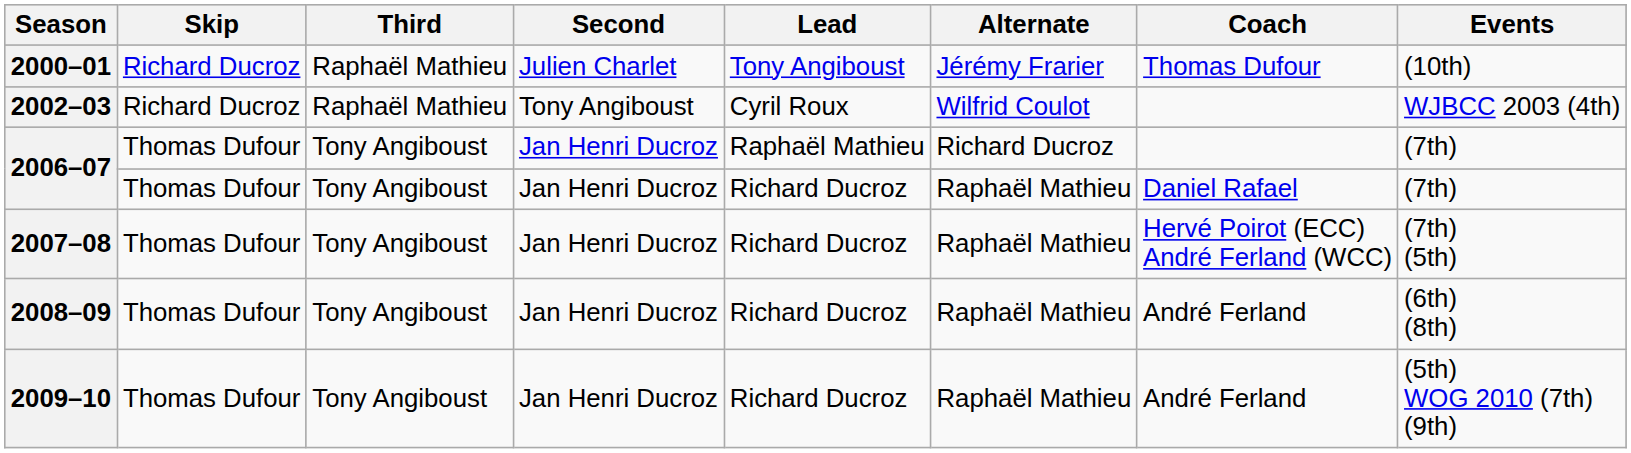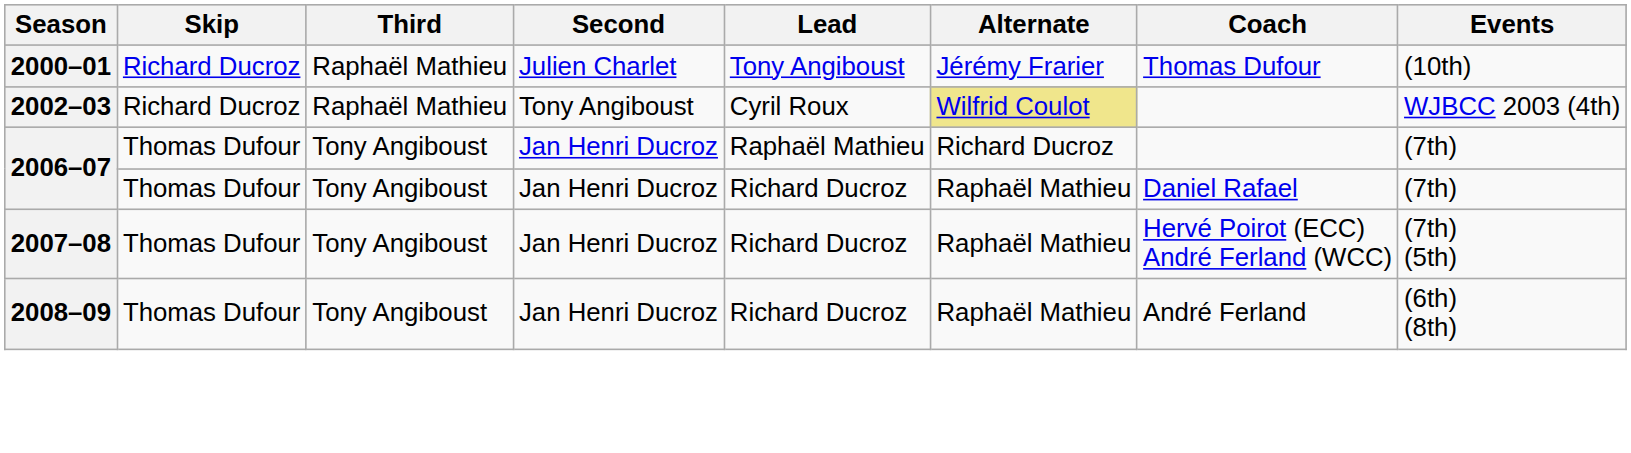2002–03 | Alternate: no background -> khaki background
- row: 2009–10 | Thomas Dufour | Tony Angiboust | Jan Henri Ducroz | Richard Ducroz | Raphaël Mathieu | André Ferland | (5th) WOG 2010 (7th) (9th)
